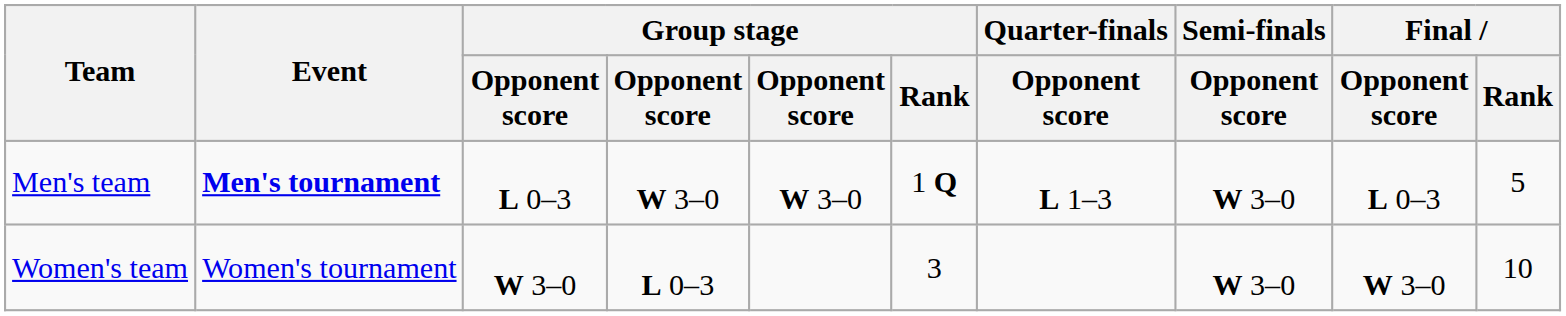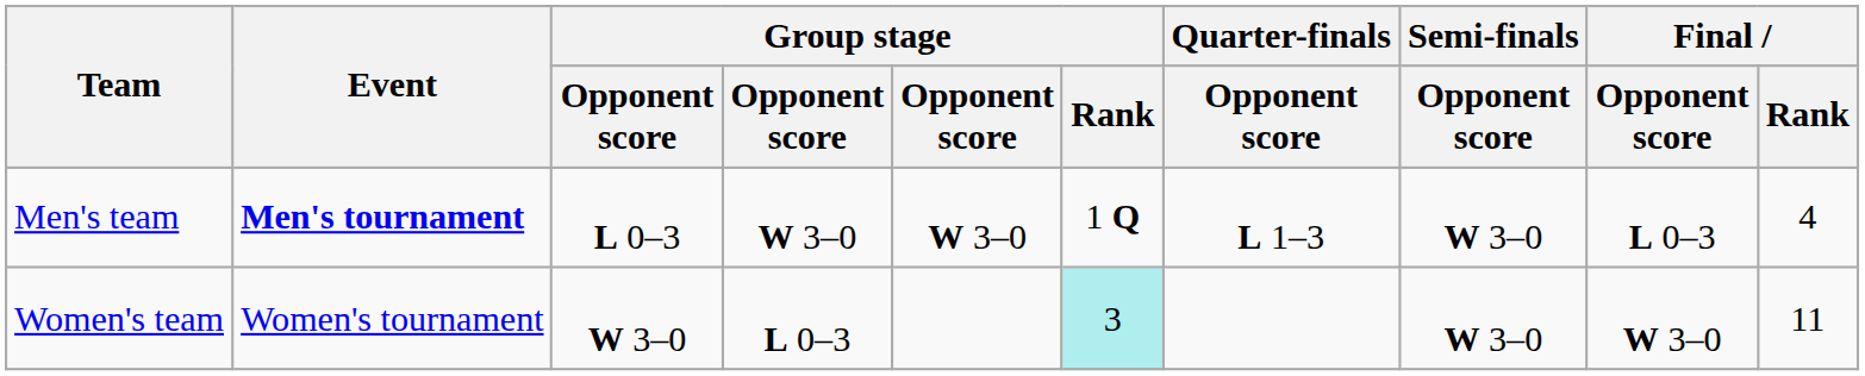Men's team | Final / Rank: 5 -> 4
Women's team | Group stage / Rank: no background -> paleturquoise background
Women's team | Final / Rank: 10 -> 11
